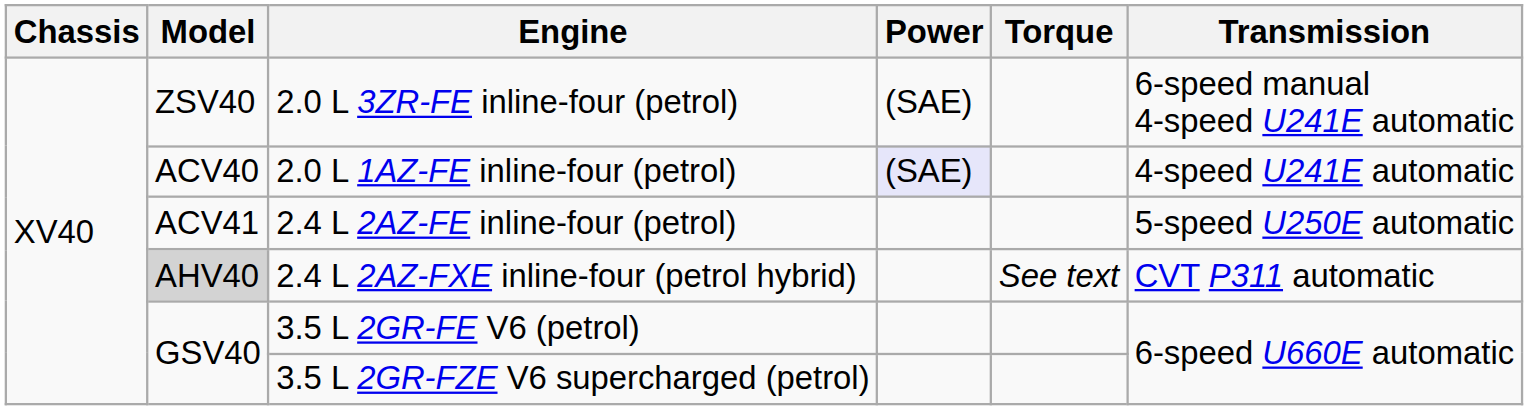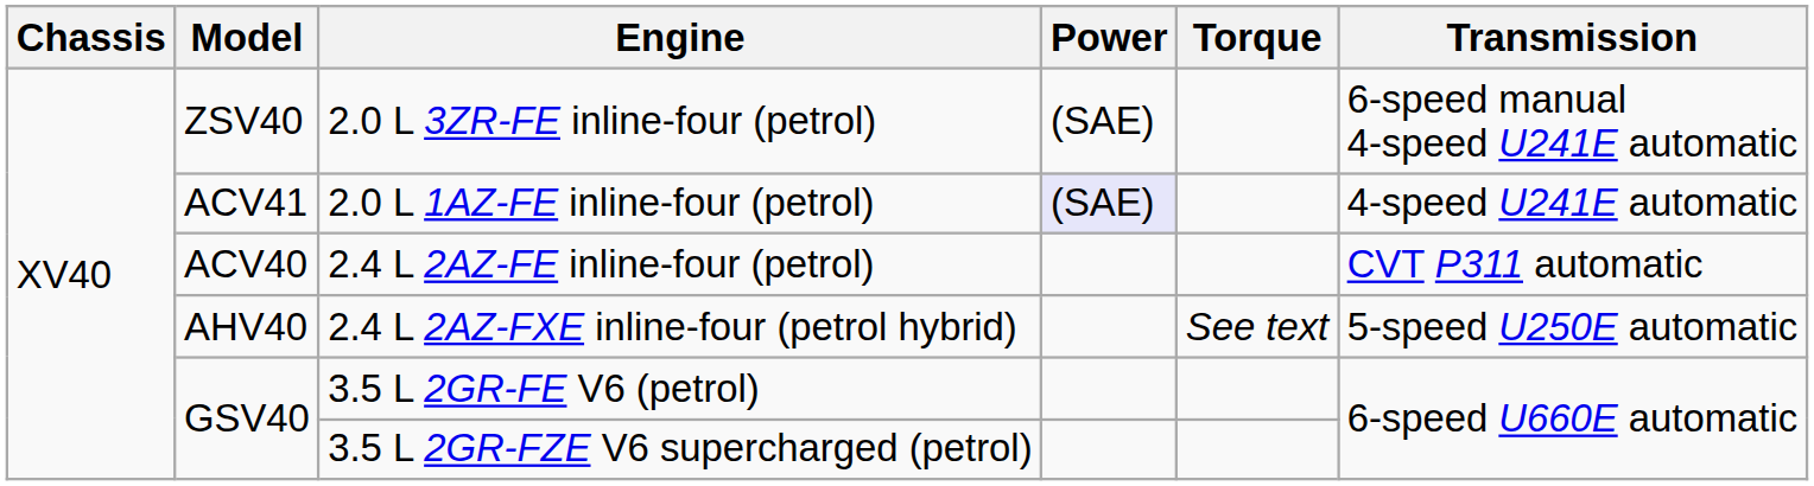2.0 L 1AZ-FE inline-four (petrol) | Model: ACV40 -> ACV41
2.4 L 2AZ-FE inline-four (petrol) | Model: ACV41 -> ACV40
2.4 L 2AZ-FE inline-four (petrol) | Transmission: 5-speed U250E automatic -> CVT P311 automatic
2.4 L 2AZ-FXE inline-four (petrol hybrid) | Model: lightgrey background -> no background
2.4 L 2AZ-FXE inline-four (petrol hybrid) | Transmission: CVT P311 automatic -> 5-speed U250E automatic
